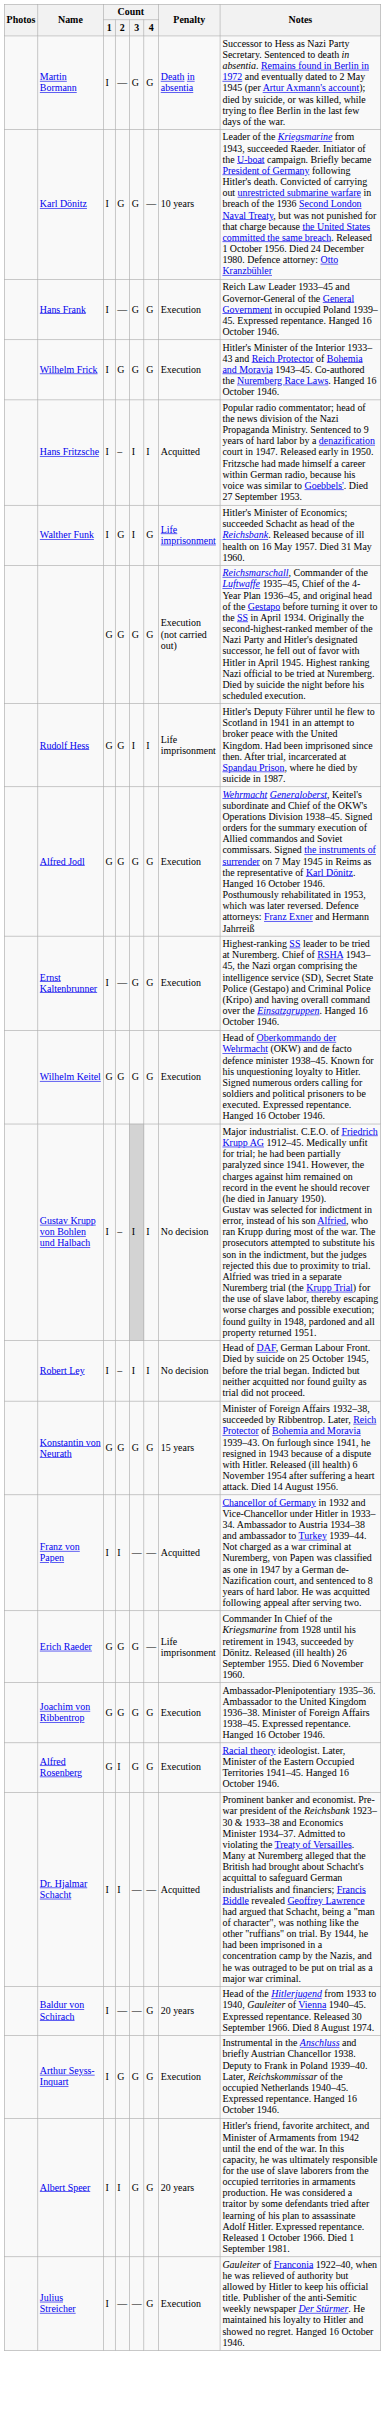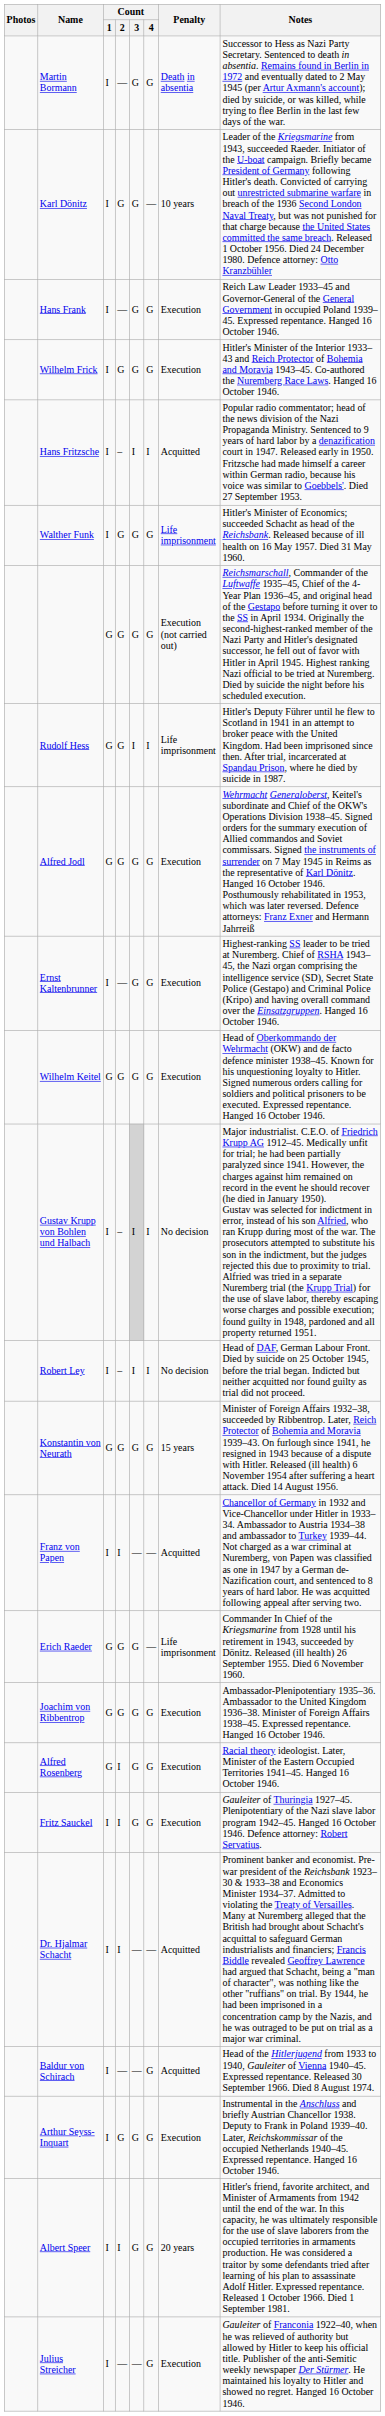Walther Funk | Count / 3: I -> G
+ row: Fritz Sauckel | I | I | G | G | Execution | Gauleiter of Thuringia 1927–45. Plenipotentiary of the Nazi slave labor program 1942–45. Hanged 16 October 1946. Defence attorney: Robert Servatius.
Baldur von Schirach | Penalty: 20 years -> Acquitted
